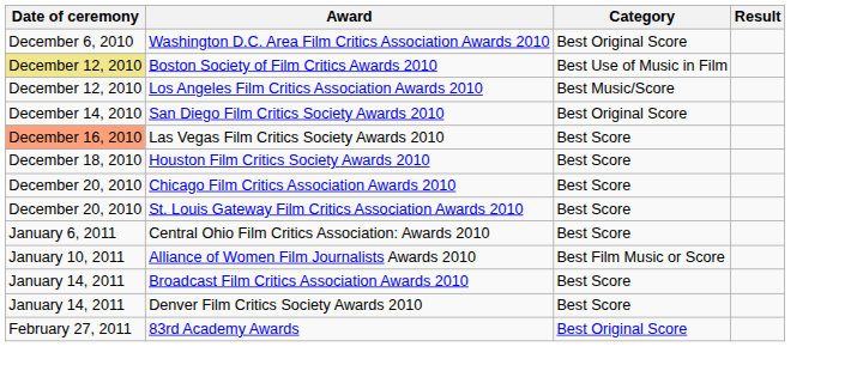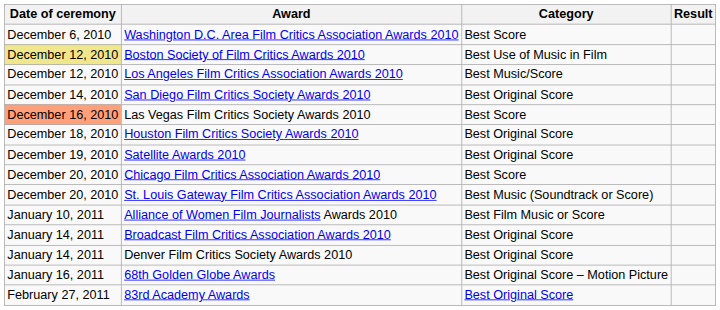Washington D.C. Area Film Critics Association Awards 2010 | Category: Best Original Score -> Best Score
Houston Film Critics Society Awards 2010 | Category: Best Score -> Best Original Score
+ row: December 19, 2010 | Satellite Awards 2010 | Best Original Score
St. Louis Gateway Film Critics Association Awards 2010 | Category: Best Score -> Best Music (Soundtrack or Score)
- row: January 6, 2011 | Central Ohio Film Critics Association: Awards 2010 | Best Score
Broadcast Film Critics Association Awards 2010 | Category: Best Score -> Best Original Score
Denver Film Critics Society Awards 2010 | Category: Best Score -> Best Original Score
+ row: January 16, 2011 | 68th Golden Globe Awards | Best Original Score – Motion Picture
